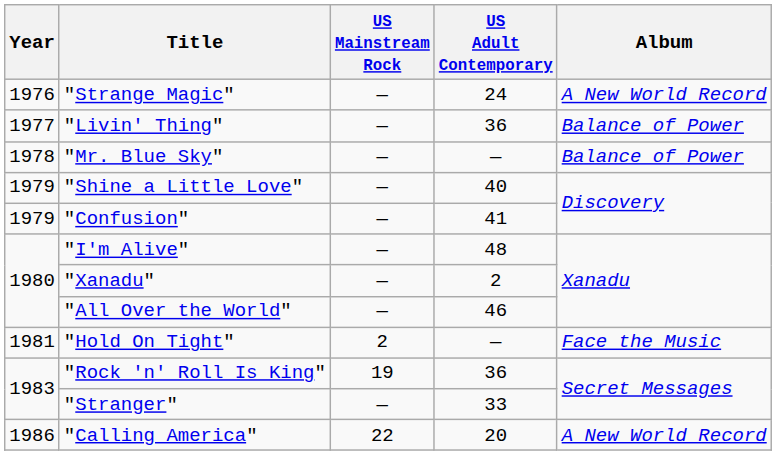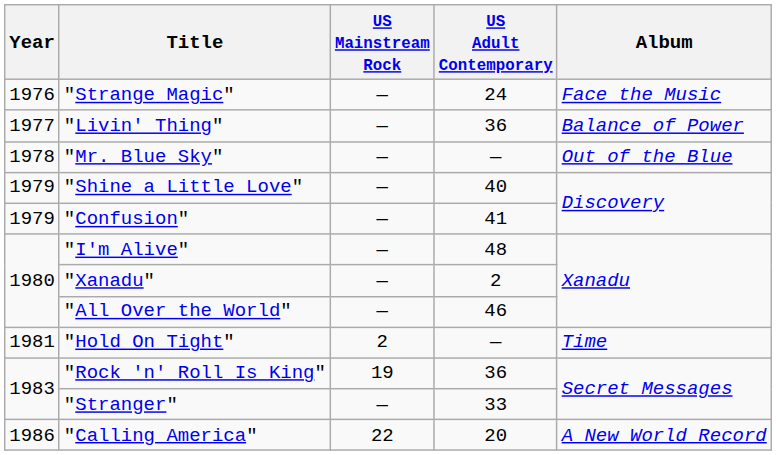"Strange Magic" | Album: A New World Record -> Face the Music
"Mr. Blue Sky" | Album: Balance of Power -> Out of the Blue
"Hold On Tight" | Album: Face the Music -> Time
